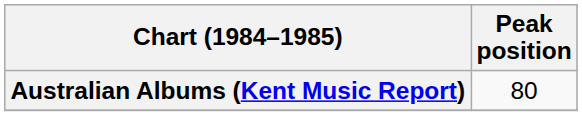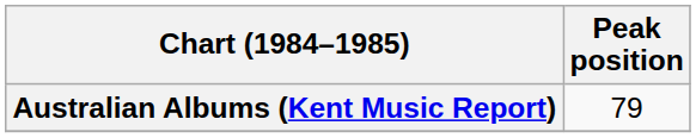Australian Albums (Kent Music Report) | Peak position: 80 -> 79
